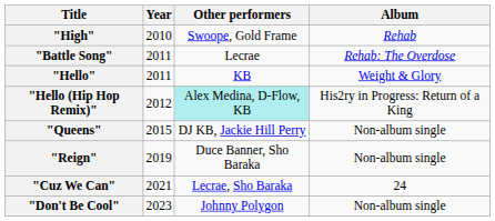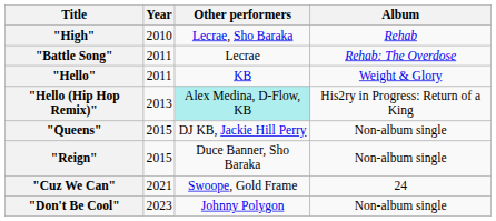"High" | Other performers: Swoope, Gold Frame -> Lecrae, Sho Baraka
"Hello (Hip Hop Remix)" | Year: 2012 -> 2013
"Reign" | Year: 2019 -> 2015
"Cuz We Can" | Other performers: Lecrae, Sho Baraka -> Swoope, Gold Frame
